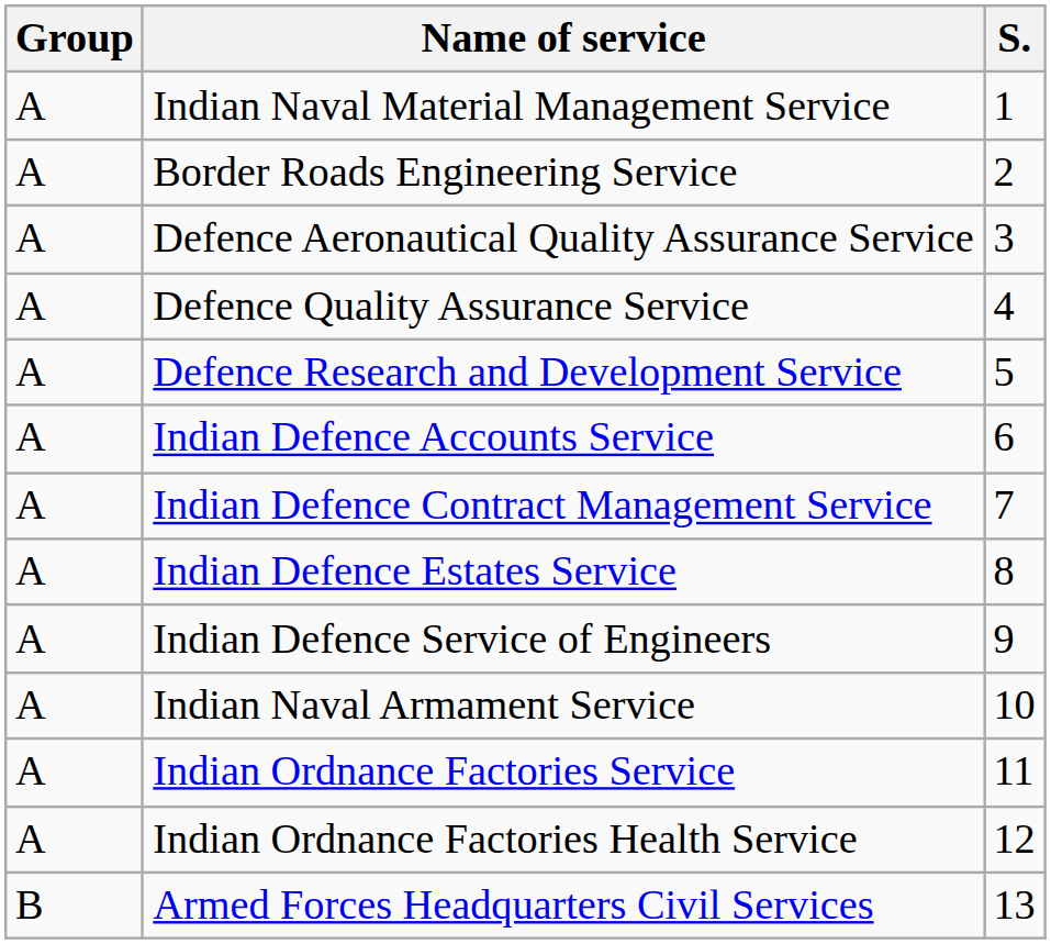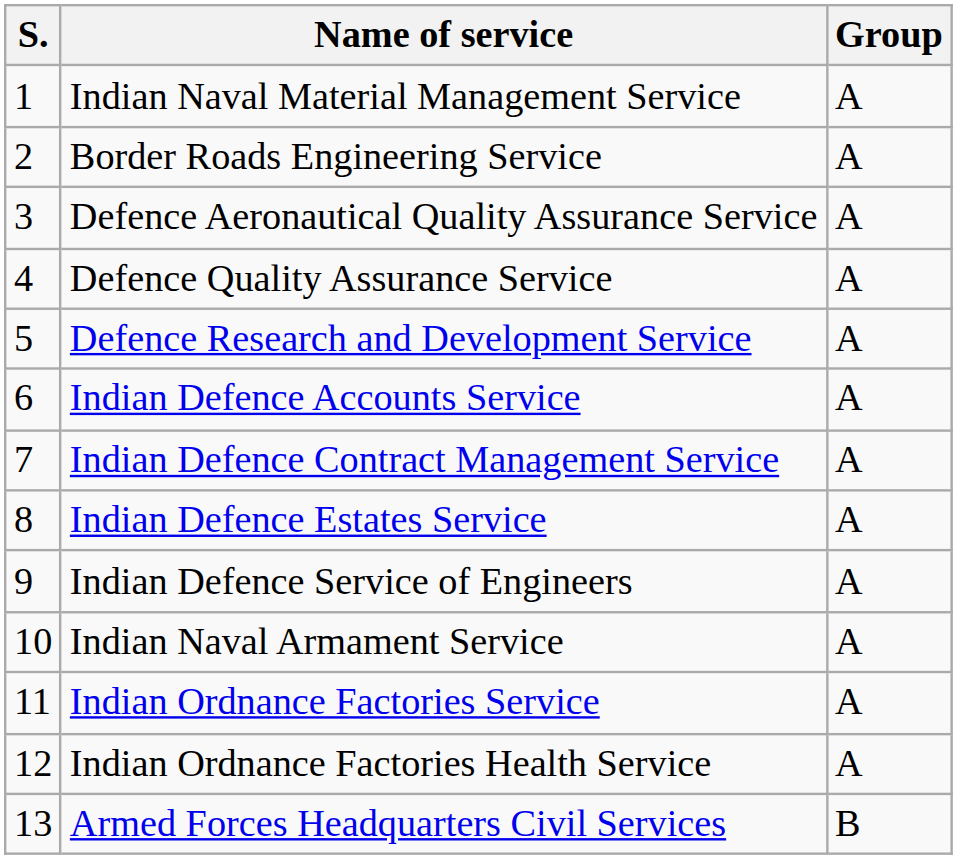columns swapped: S. <-> Group
